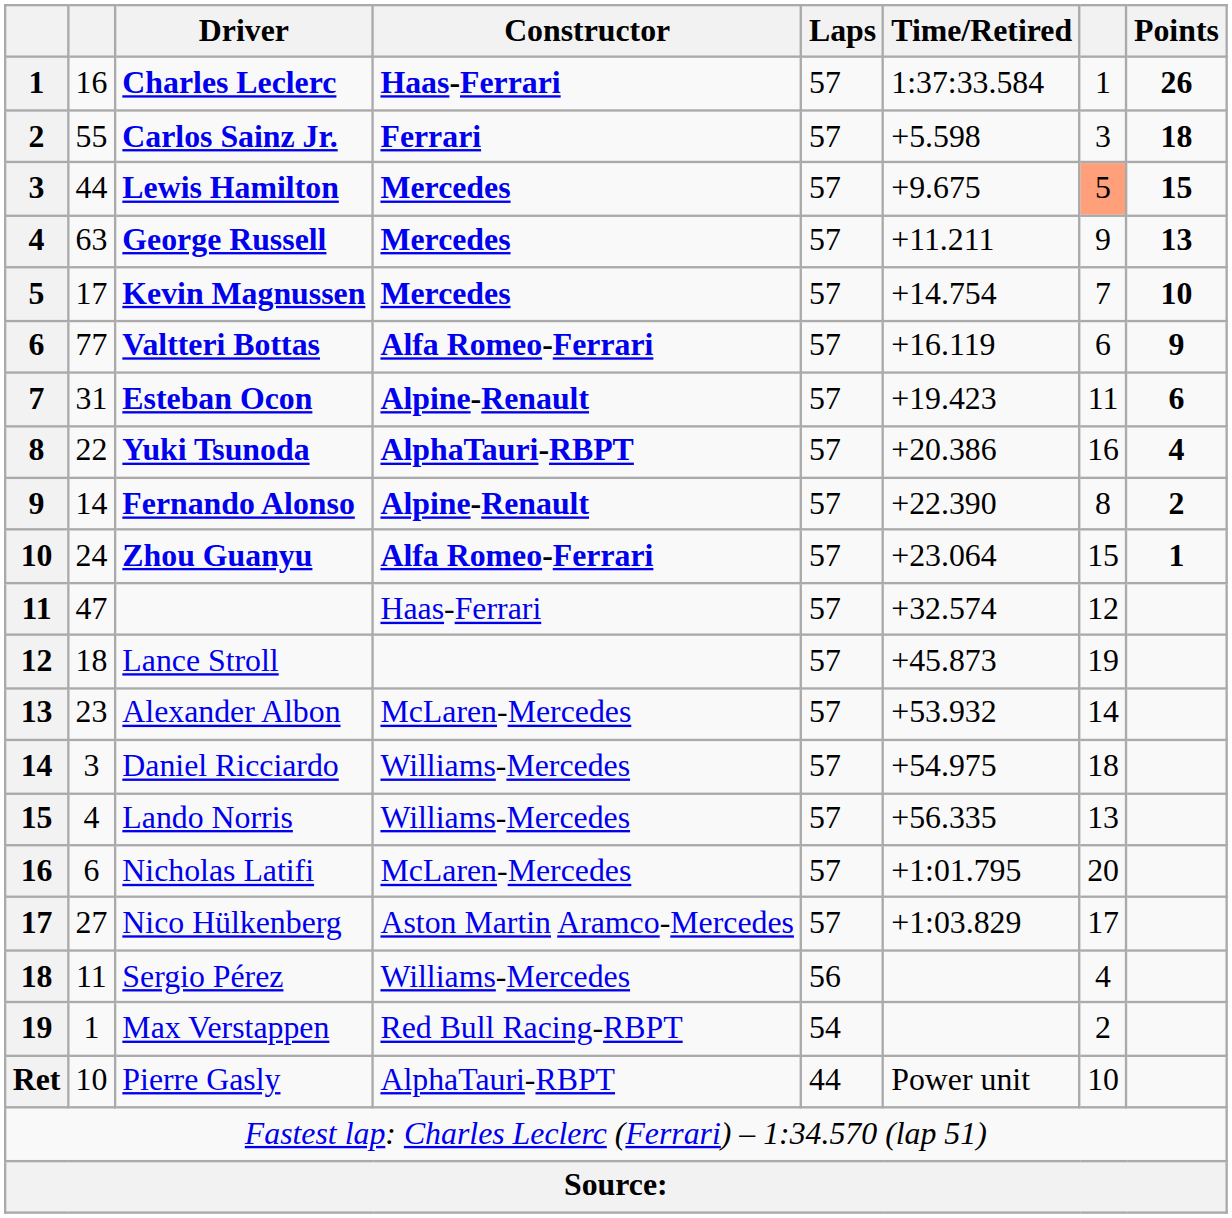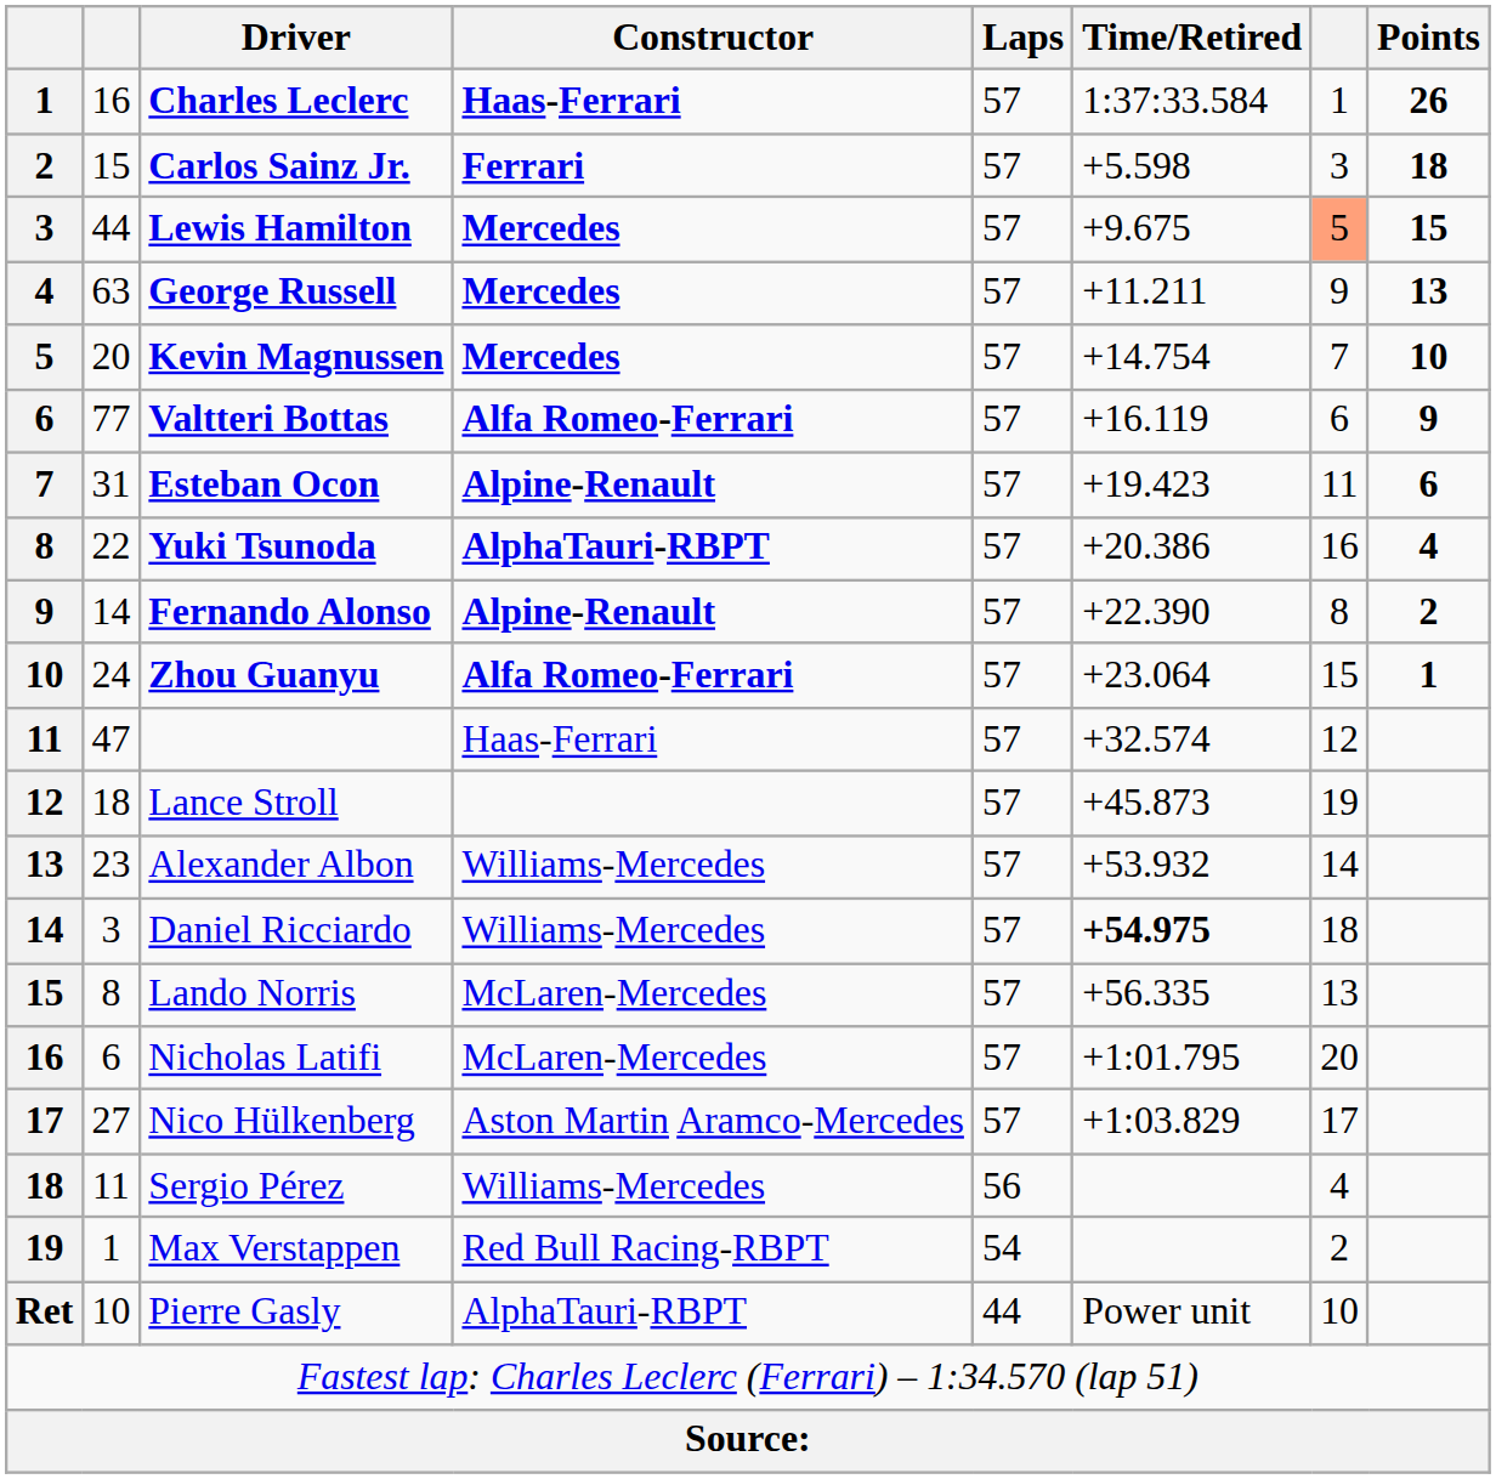Carlos Sainz Jr. | column 2: 55 -> 15
Kevin Magnussen | column 2: 17 -> 20
Alexander Albon | Constructor: McLaren-Mercedes -> Williams-Mercedes
Daniel Ricciardo | Time/Retired: normal -> bold
Lando Norris | column 2: 4 -> 8
Lando Norris | Constructor: Williams-Mercedes -> McLaren-Mercedes
